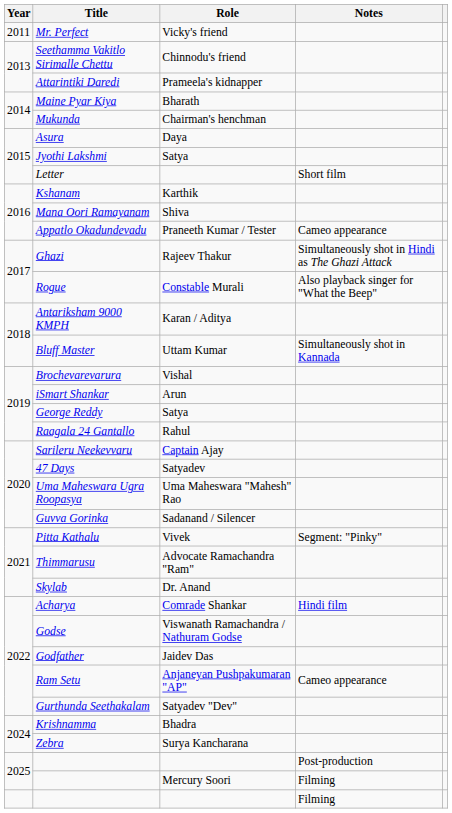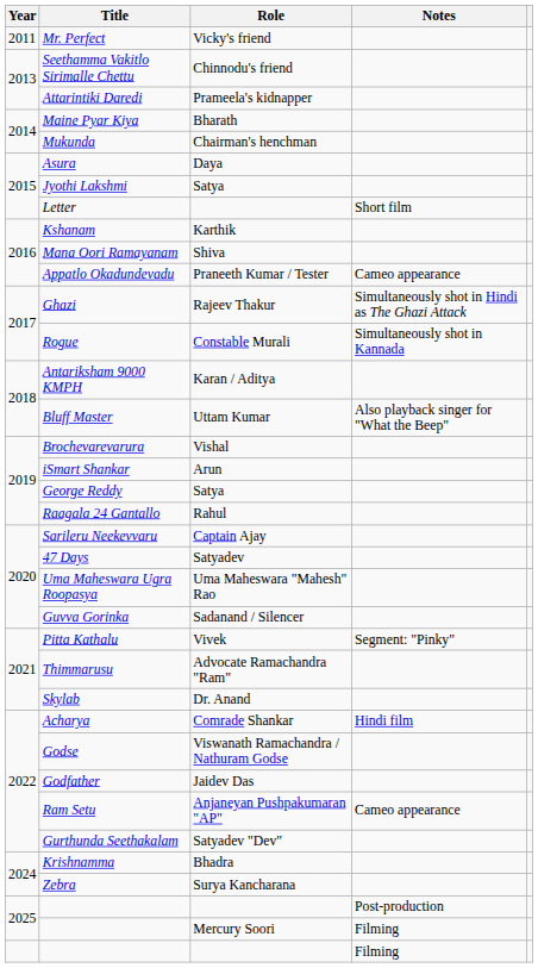Rogue | Notes: Also playback singer for "What the Beep" -> Simultaneously shot in Kannada
Bluff Master | Notes: Simultaneously shot in Kannada -> Also playback singer for "What the Beep"
